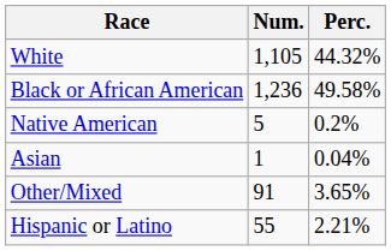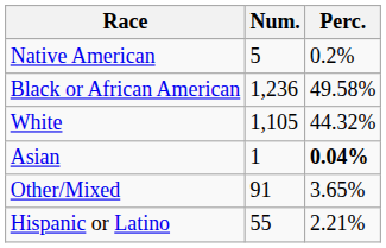rows swapped: White <-> Native American
Asian | Perc.: normal -> bold
